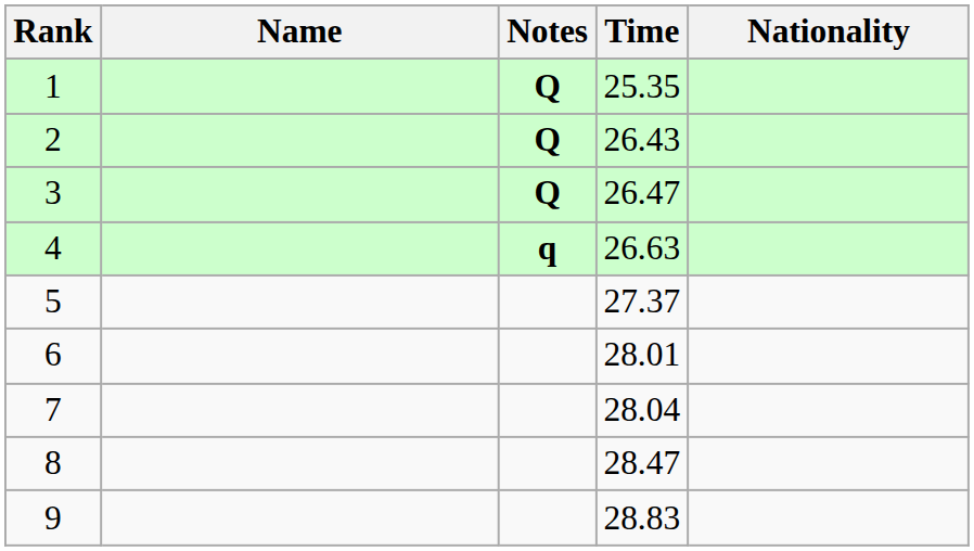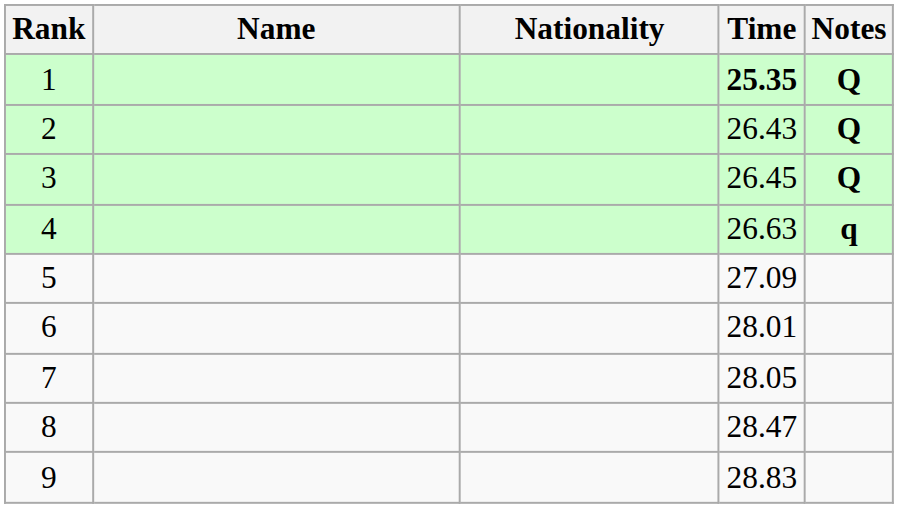columns swapped: Nationality <-> Notes
1 | Time: normal -> bold
3 | Time: 26.47 -> 26.45
5 | Time: 27.37 -> 27.09
7 | Time: 28.04 -> 28.05
